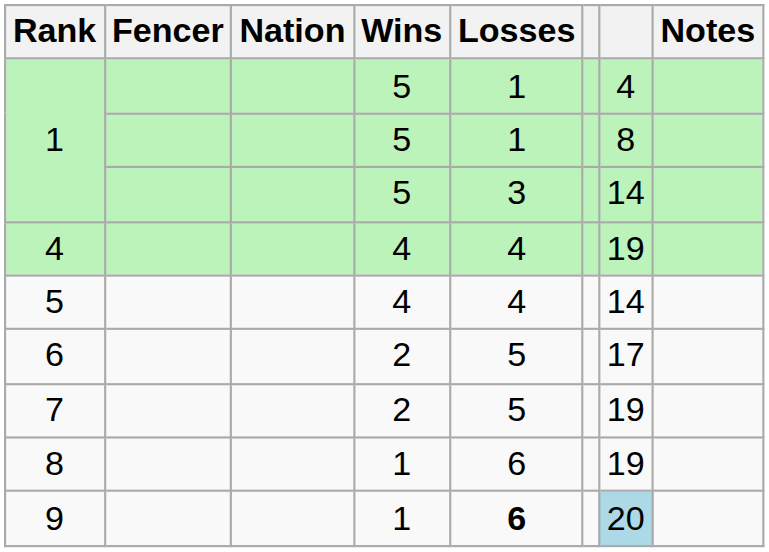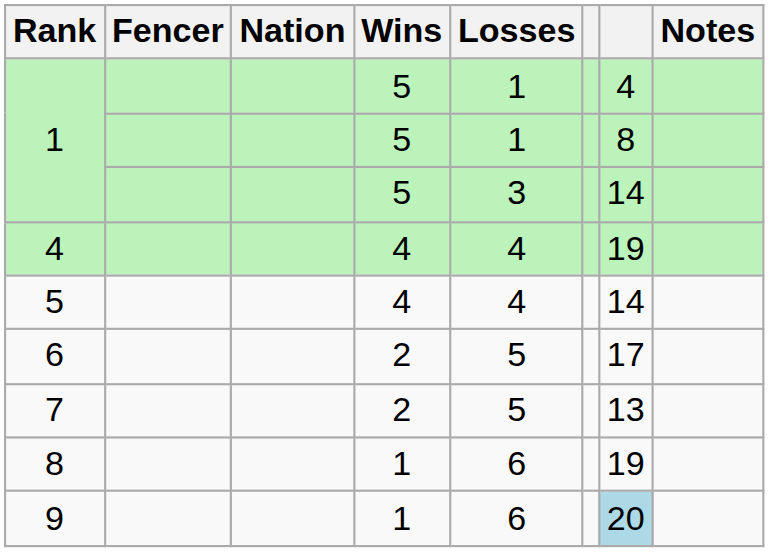7 | column 7: 19 -> 13
9 | Losses: bold -> normal
